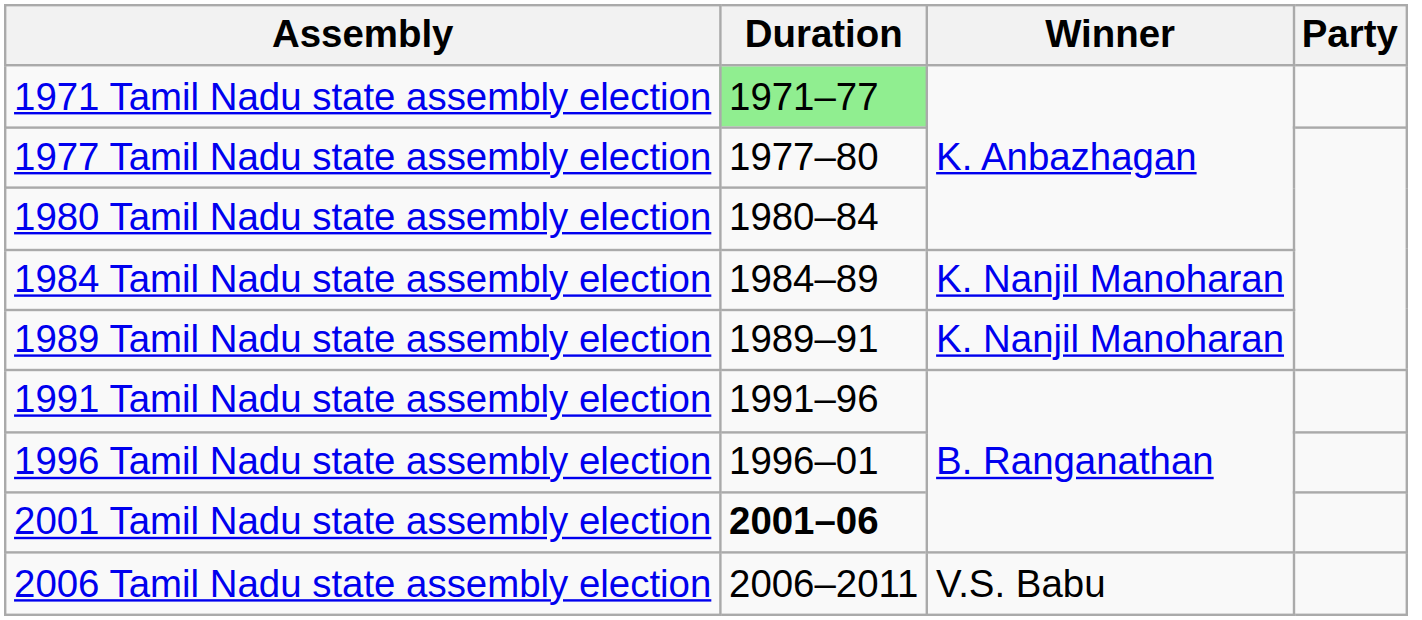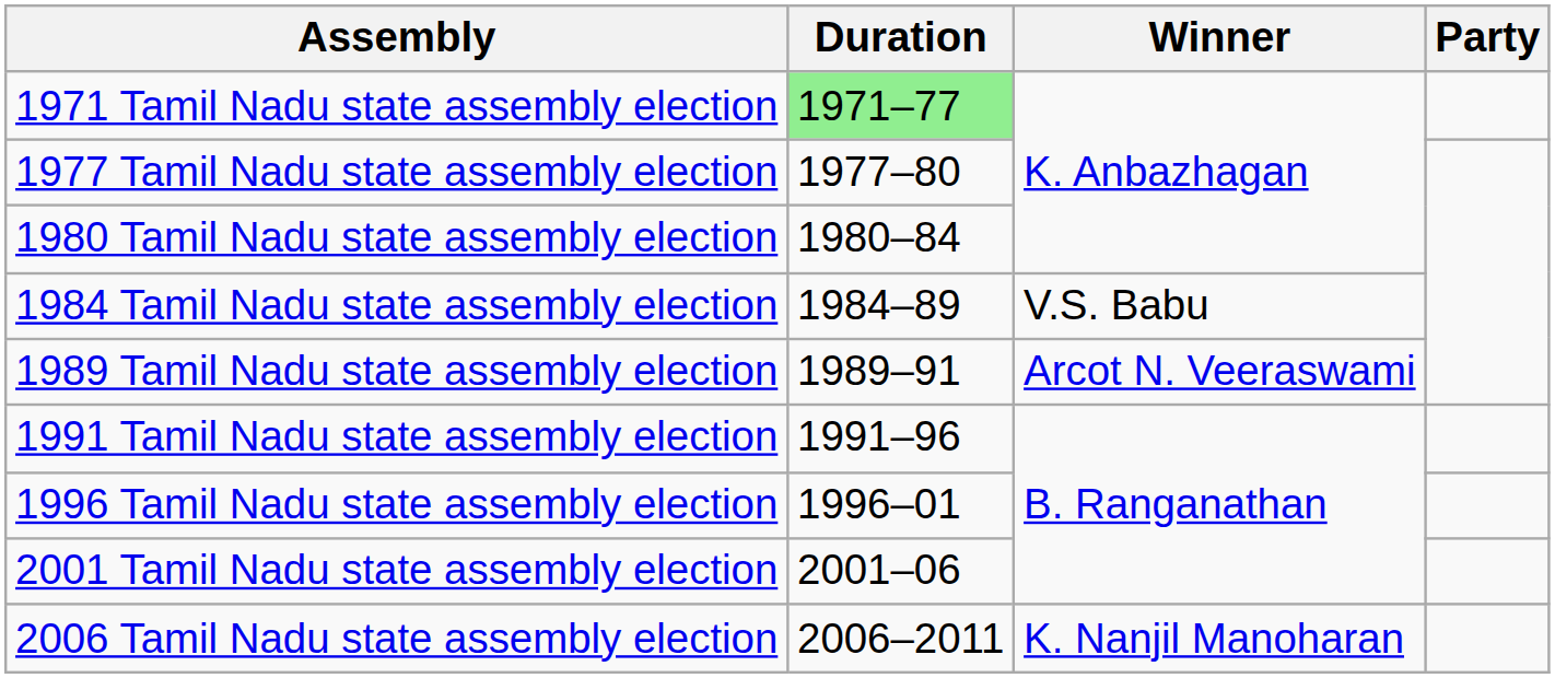1984 Tamil Nadu state assembly election | Winner: K. Nanjil Manoharan -> V.S. Babu
1989 Tamil Nadu state assembly election | Winner: K. Nanjil Manoharan -> Arcot N. Veeraswami
2001 Tamil Nadu state assembly election | Duration: bold -> normal
2006 Tamil Nadu state assembly election | Winner: V.S. Babu -> K. Nanjil Manoharan
